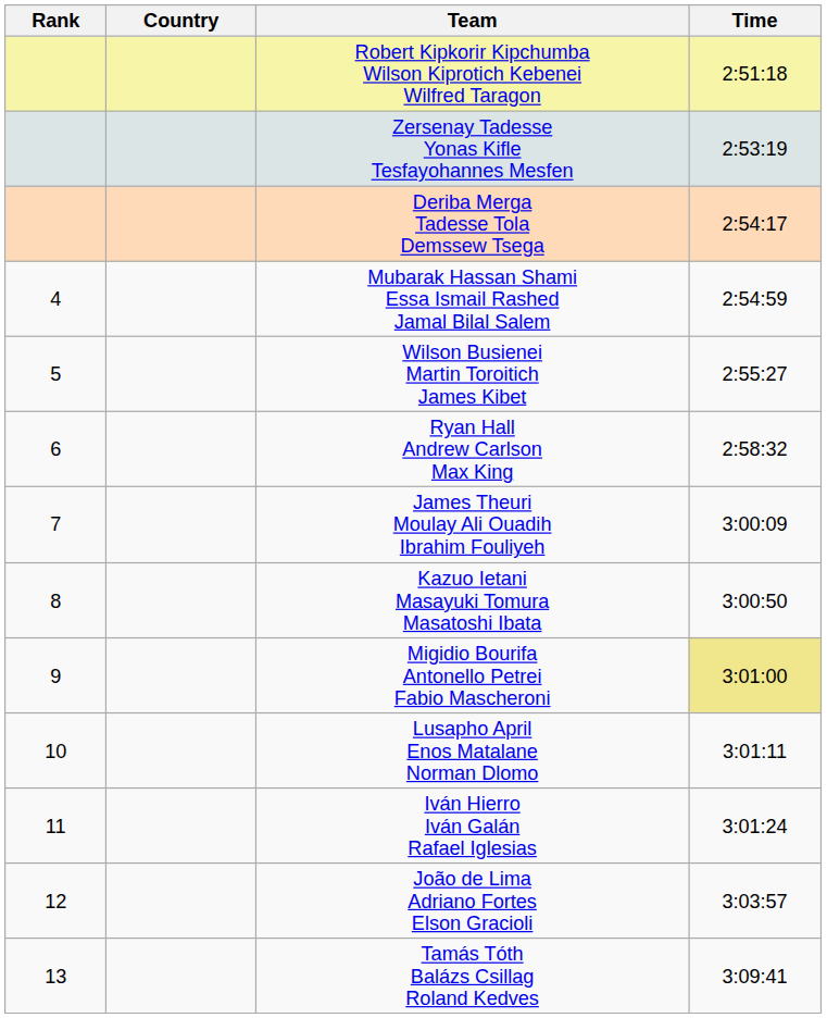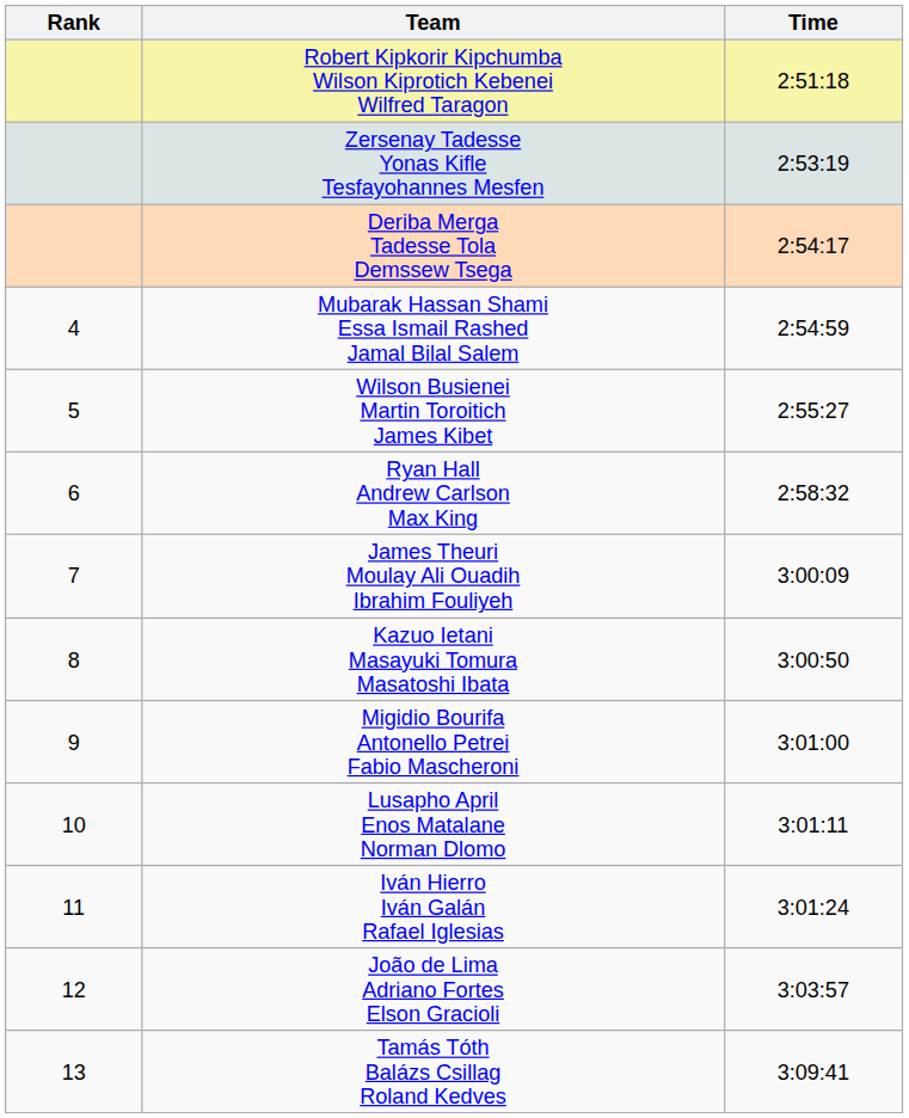- column: Country
Migidio Bourifa Antonello Petrei Fabio Mascheroni | Time: khaki background -> no background
